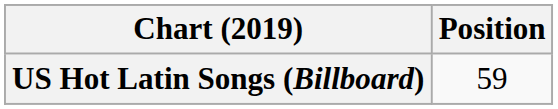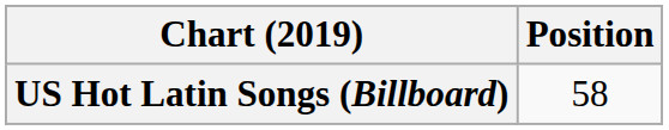US Hot Latin Songs (Billboard) | Position: 59 -> 58
